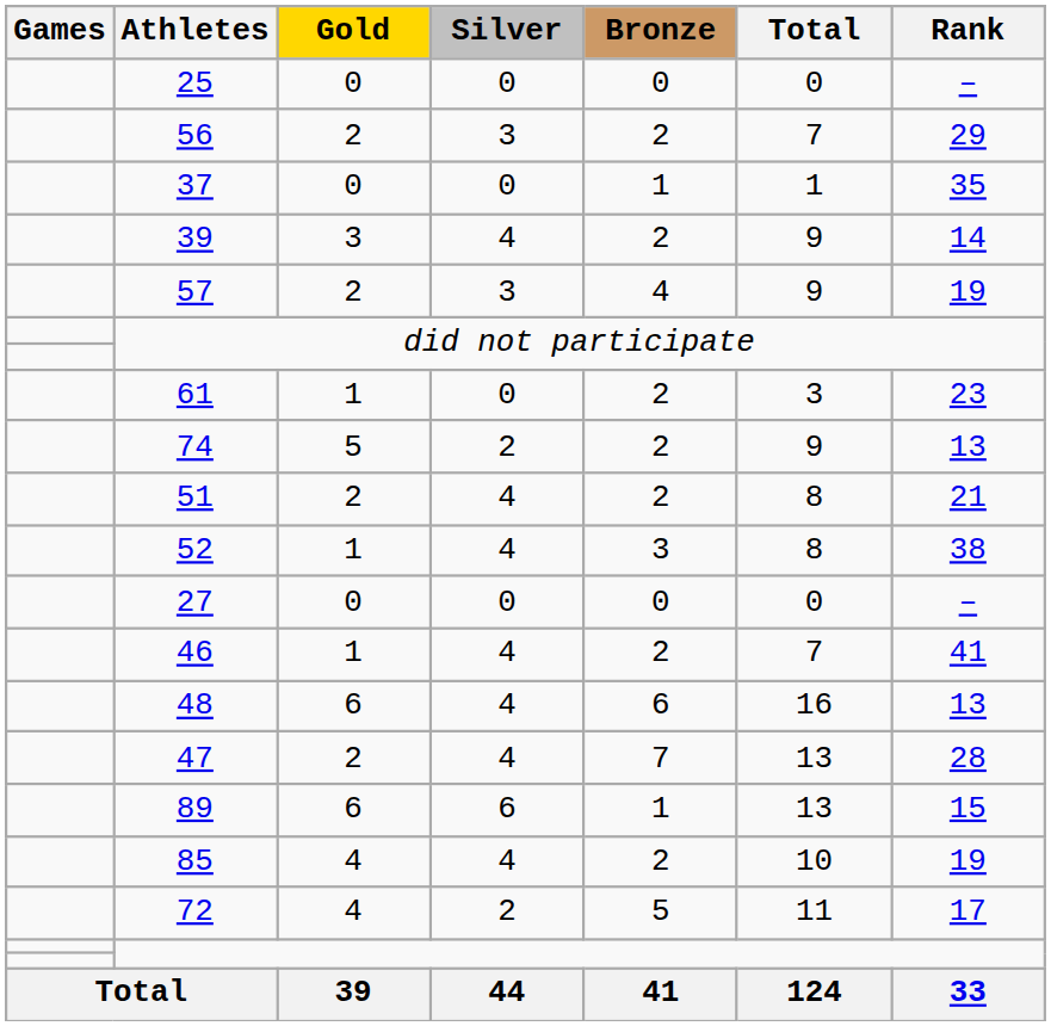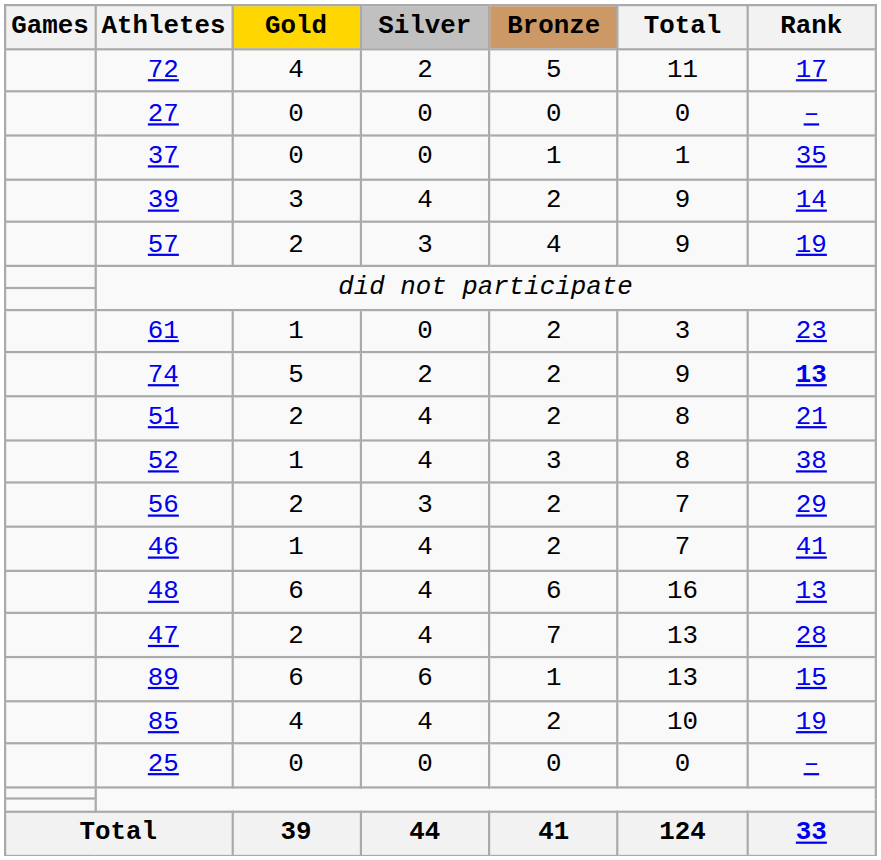rows swapped: 25 <-> 72
rows swapped: 27 <-> 56
74 | Rank: normal -> bold
